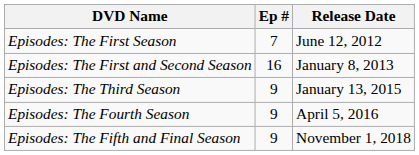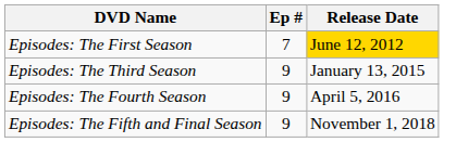Episodes: The First Season | Release Date: no background -> gold background
- row: Episodes: The First and Second Season | 16 | January 8, 2013
